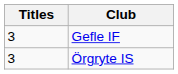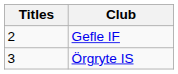Gefle IF | Titles: 3 -> 2
